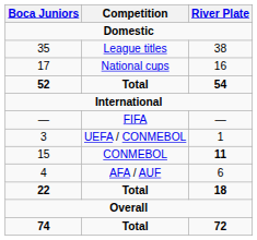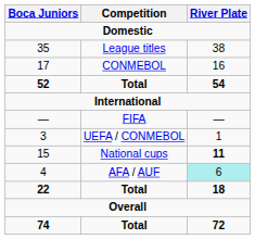17 | Competition: National cups -> CONMEBOL
15 | Competition: CONMEBOL -> National cups
4 | River Plate: no background -> paleturquoise background
